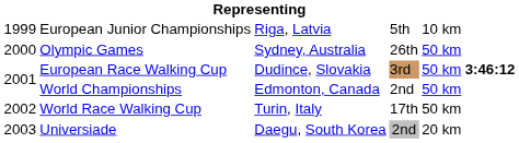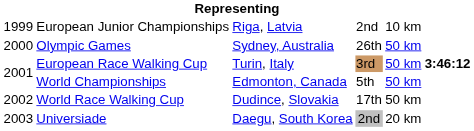European Junior Championships | column 4: 5th -> 2nd
European Race Walking Cup | column 3: Dudince, Slovakia -> Turin, Italy
World Championships | column 4: 2nd -> 5th
World Race Walking Cup | column 3: Turin, Italy -> Dudince, Slovakia
